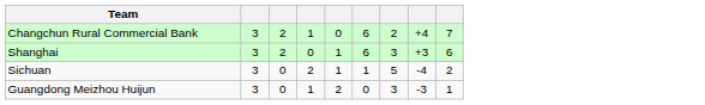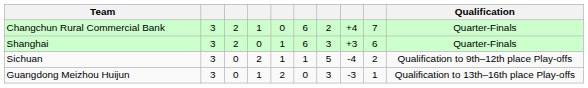+ column: Qualification | Quarter-Finals | Quarter-Finals | Qualification to 9th–12th place Play-offs | Qualification to 13th–16th place Play-offs
